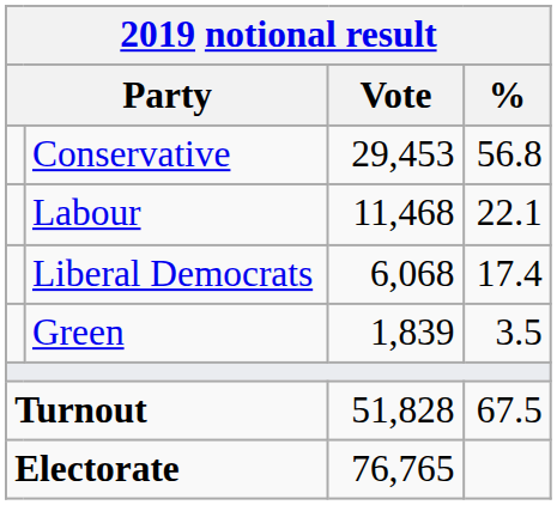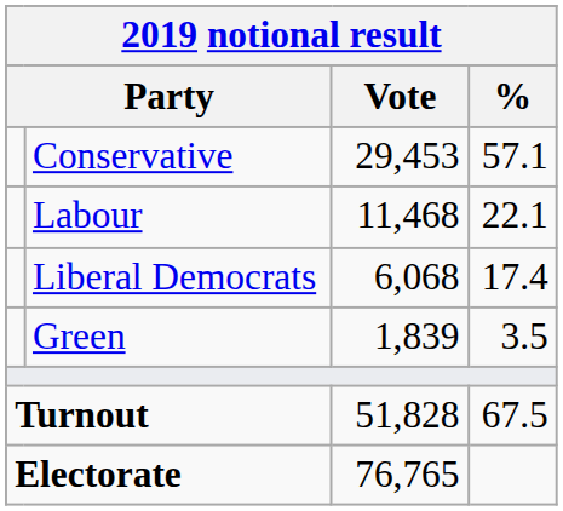Conservative | %: 56.8 -> 57.1
